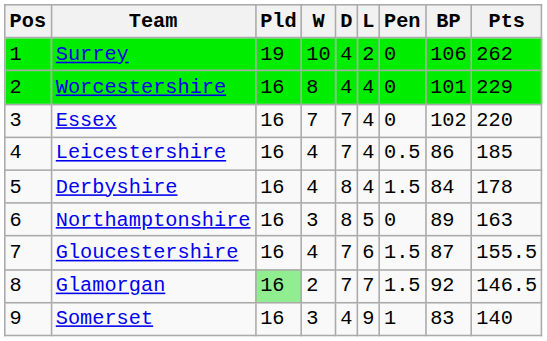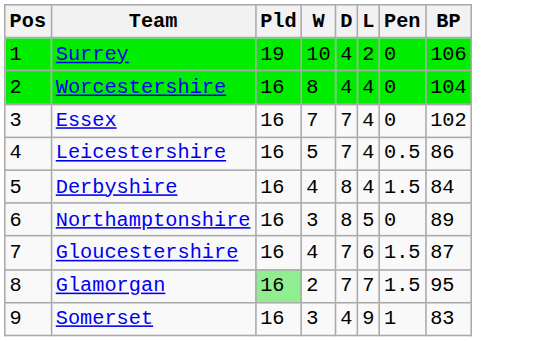- column: Pts | 262 | 229 | 220 | 185 | 178 | 163 | 155.5 | 146.5 | 140
Worcestershire | BP: 101 -> 104
Leicestershire | W: 4 -> 5
Glamorgan | BP: 92 -> 95
